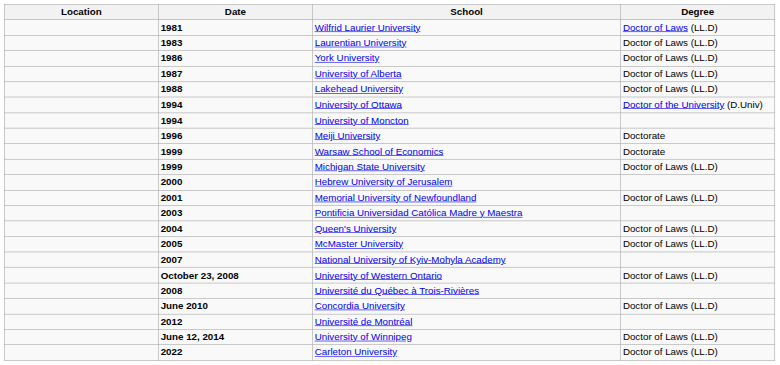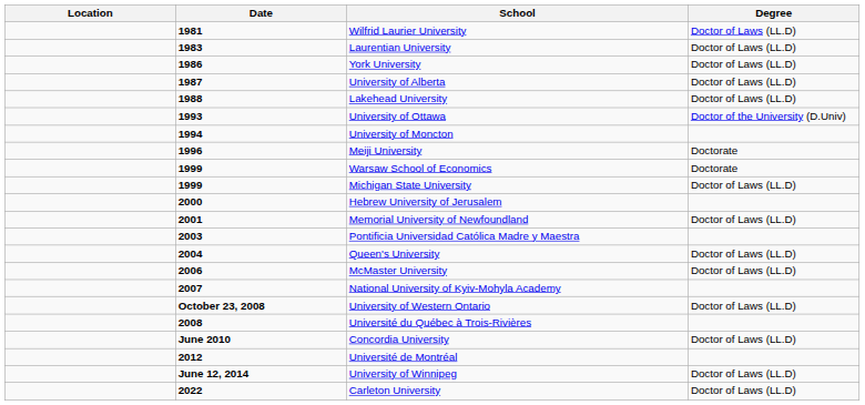University of Ottawa | Date: 1994 -> 1993
McMaster University | Date: 2005 -> 2006
